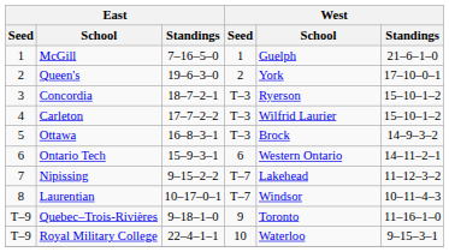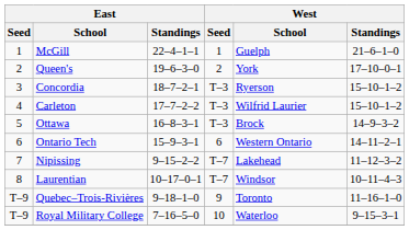McGill | East / Standings: 7–16–5–0 -> 22–4–1–1
Royal Military College | East / Standings: 22–4–1–1 -> 7–16–5–0
